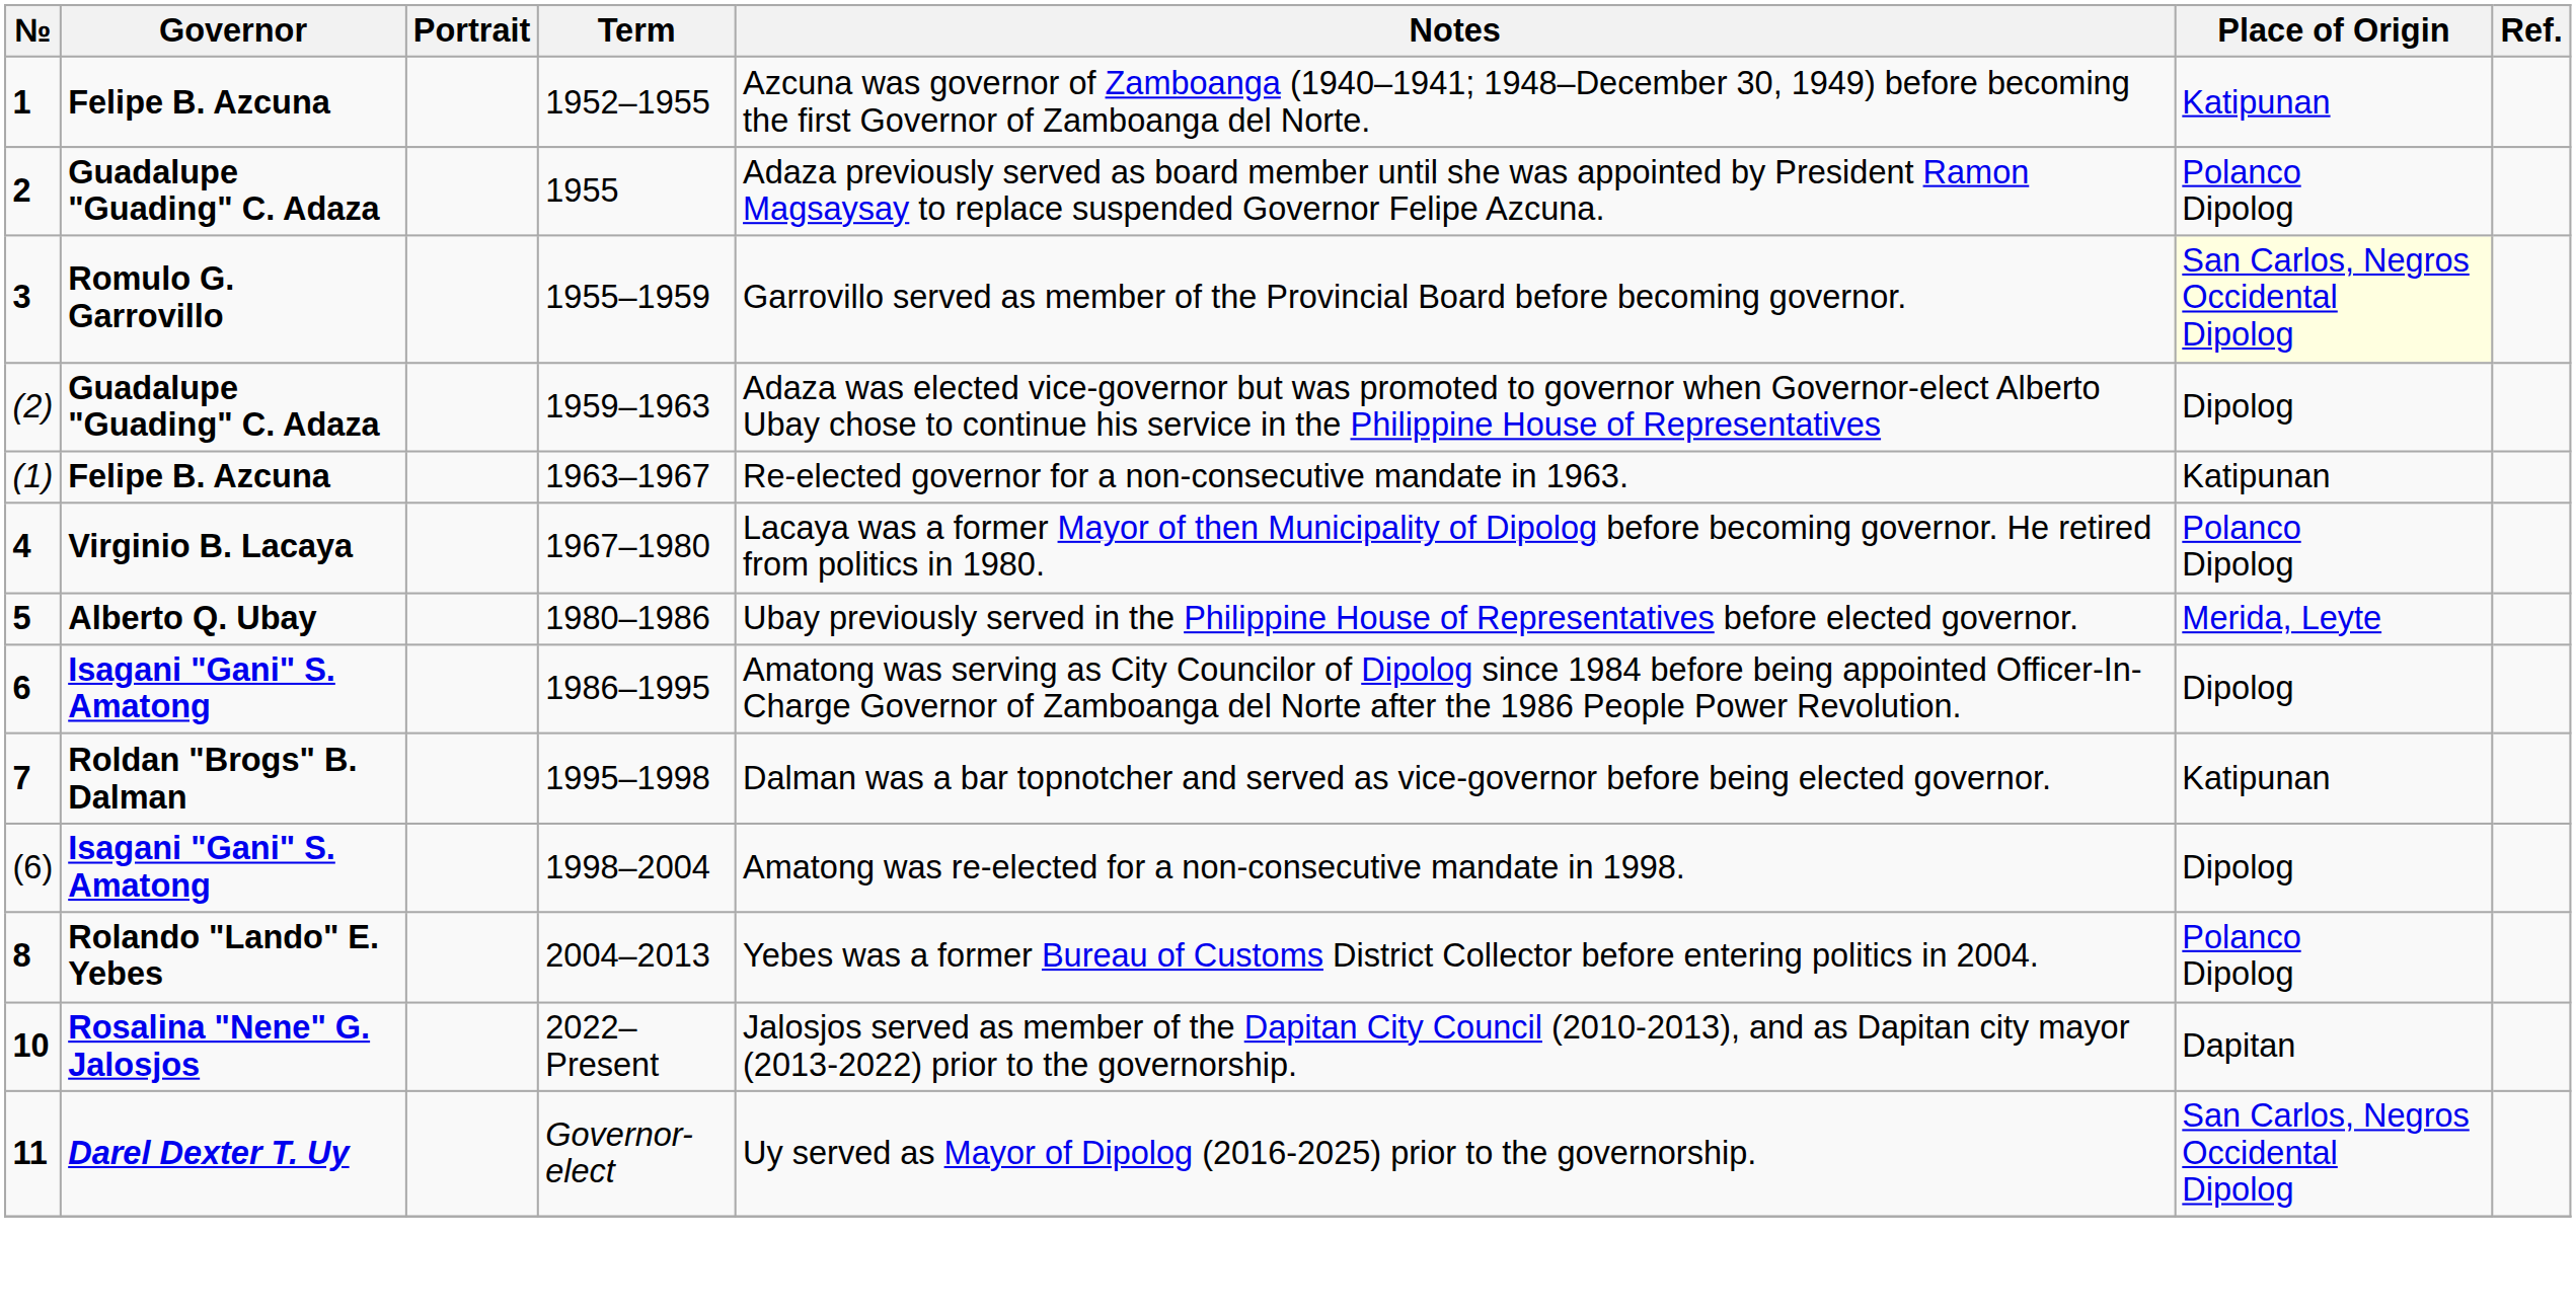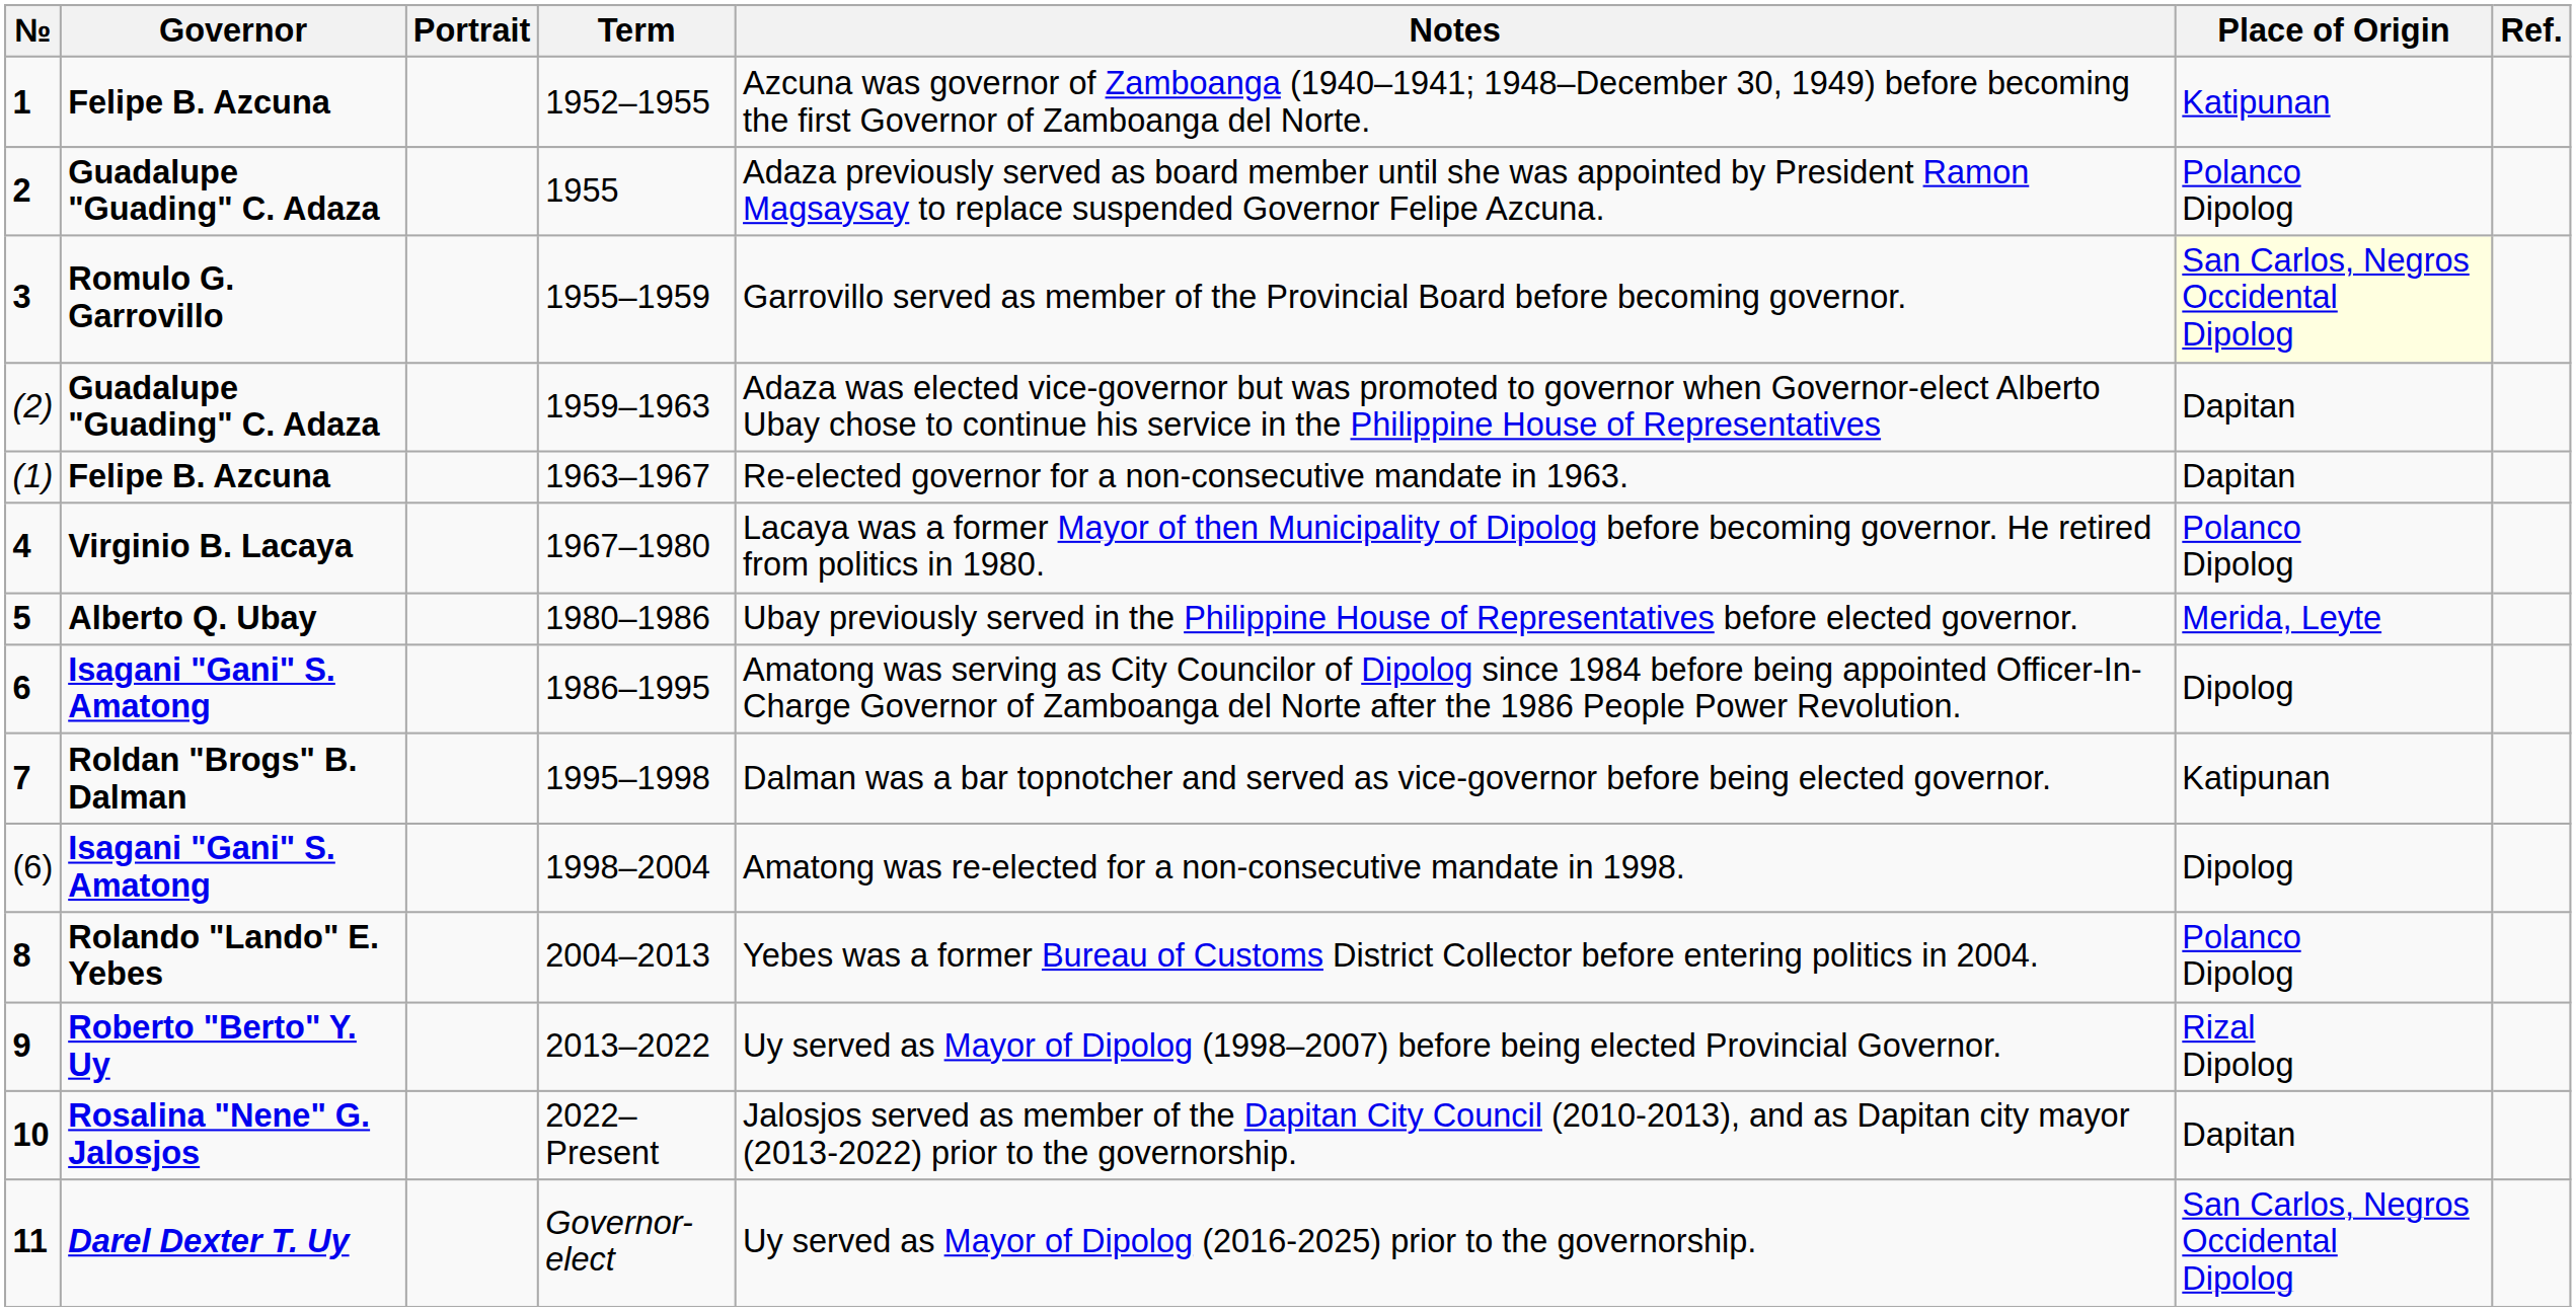(2) | Place of Origin: Dipolog -> Dapitan
(1) | Place of Origin: Katipunan -> Dapitan
+ row: 9 | Roberto "Berto" Y. Uy | 2013–2022 | Uy served as Mayor of Dipolog (1998–2007) before being elected Provincial Governor. | Rizal Dipolog
